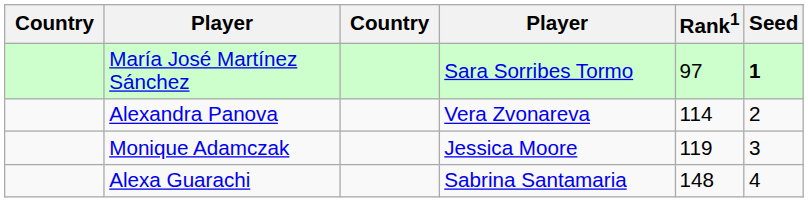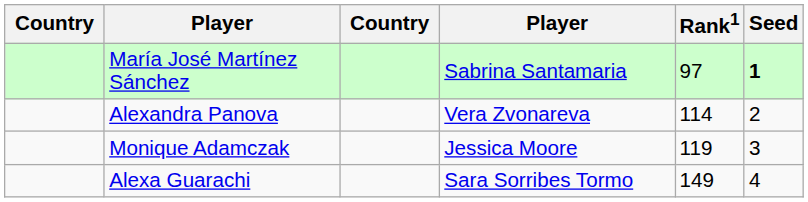María José Martínez Sánchez | column 4: Sara Sorribes Tormo -> Sabrina Santamaria
Alexa Guarachi | column 4: Sabrina Santamaria -> Sara Sorribes Tormo
Alexa Guarachi | Rank1: 148 -> 149
